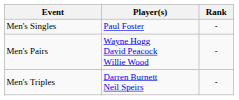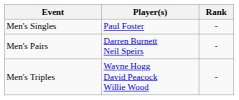Men's Pairs | Player(s): Wayne Hogg David Peacock Willie Wood -> Darren Burnett Neil Speirs
Men's Triples | Player(s): Darren Burnett Neil Speirs -> Wayne Hogg David Peacock Willie Wood
